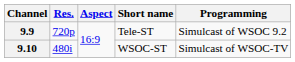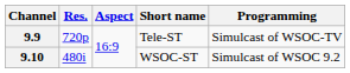9.9 | Programming: Simulcast of WSOC 9.2 -> Simulcast of WSOC-TV
9.10 | Programming: Simulcast of WSOC-TV -> Simulcast of WSOC 9.2
